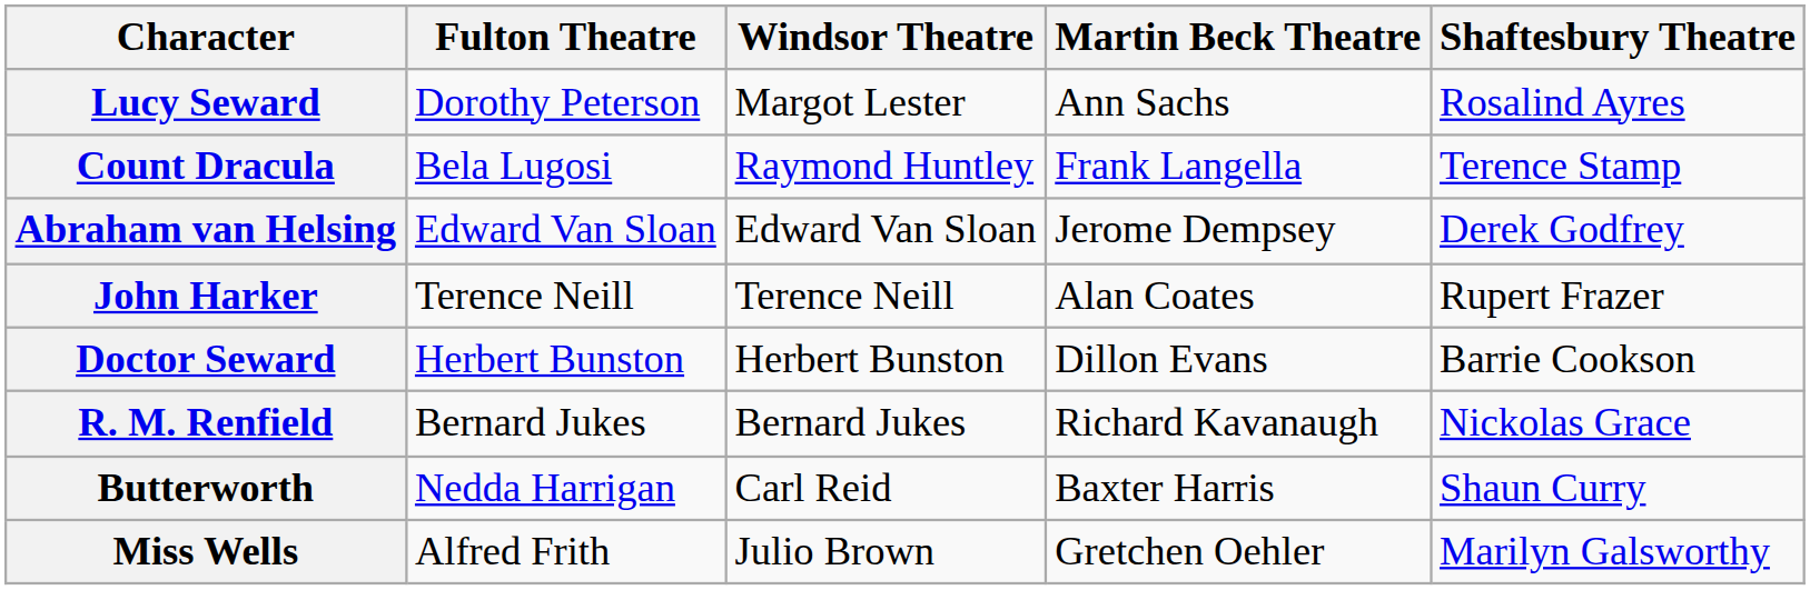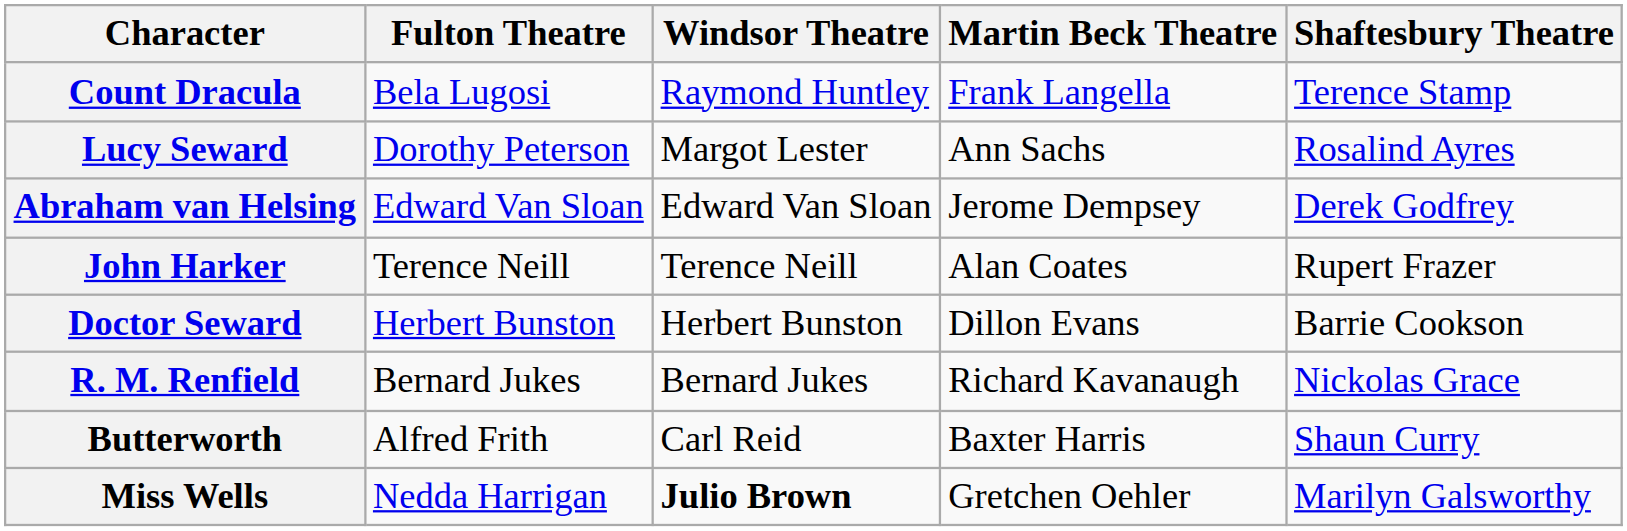rows swapped: Count Dracula <-> Lucy Seward
Butterworth | Fulton Theatre: Nedda Harrigan -> Alfred Frith
Miss Wells | Fulton Theatre: Alfred Frith -> Nedda Harrigan
Miss Wells | Windsor Theatre: normal -> bold
